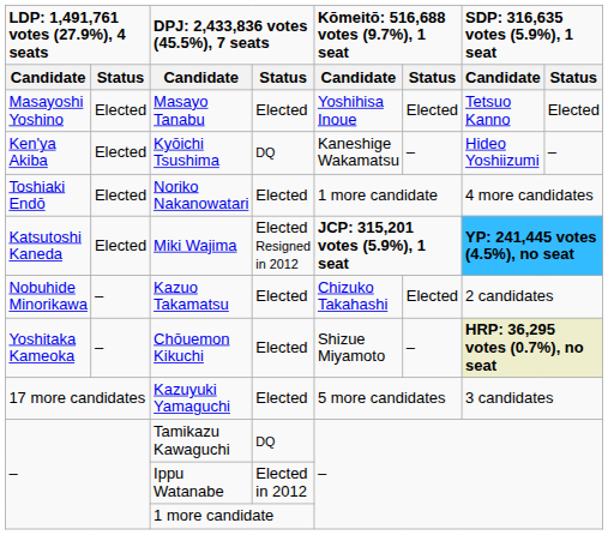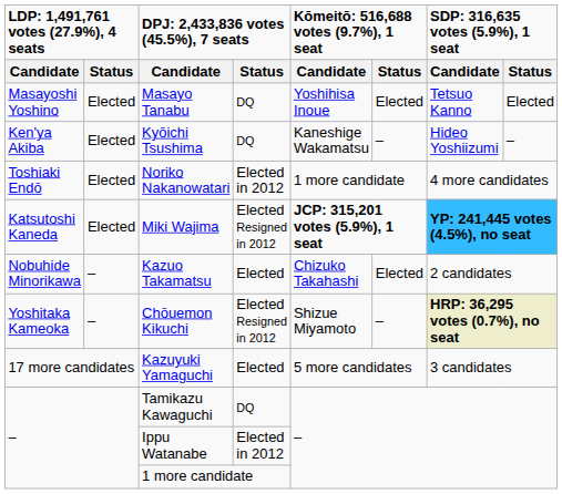Masayo Tanabu | column 4: Elected -> DQ
Noriko Nakanowatari | column 4: Elected -> Elected in 2012
Chōuemon Kikuchi | column 4: Elected -> Elected Resigned in 2012
